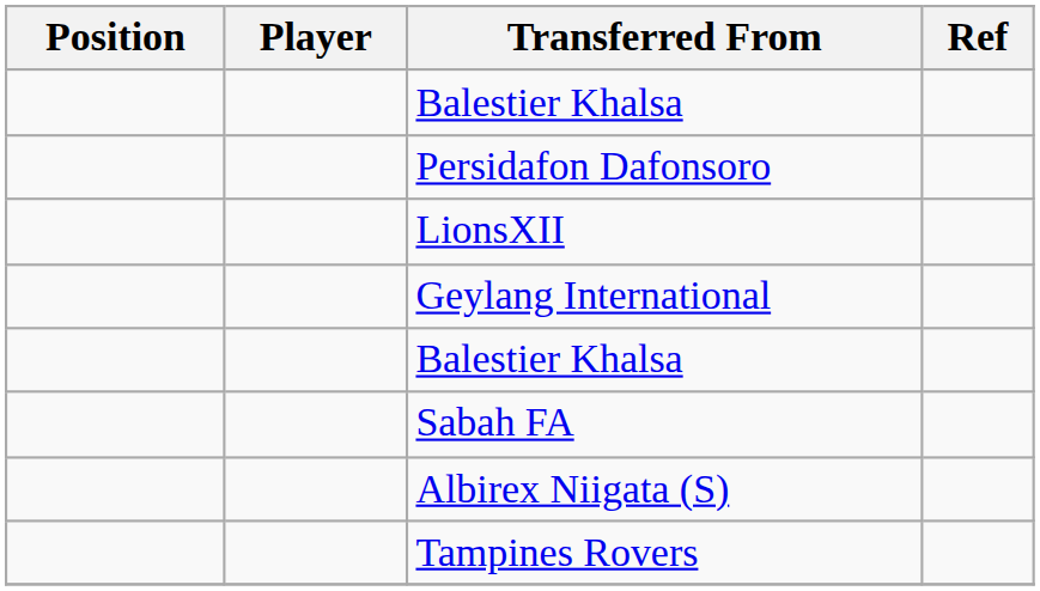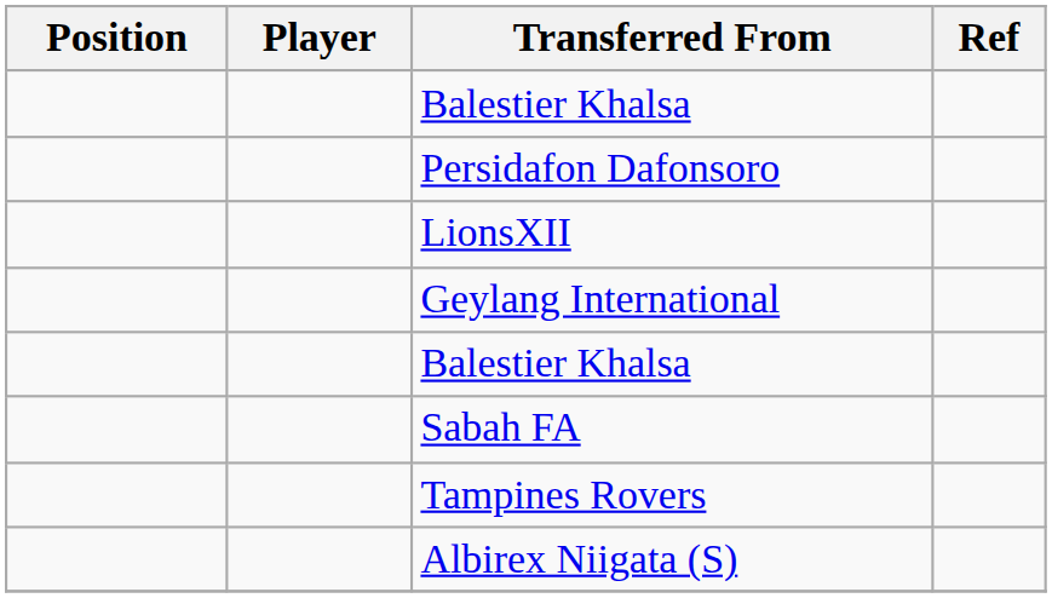rows swapped: Tampines Rovers <-> Albirex Niigata (S)
